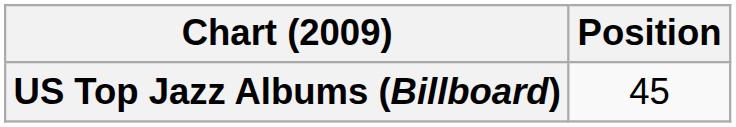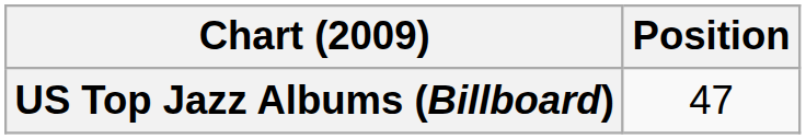US Top Jazz Albums (Billboard) | Position: 45 -> 47
